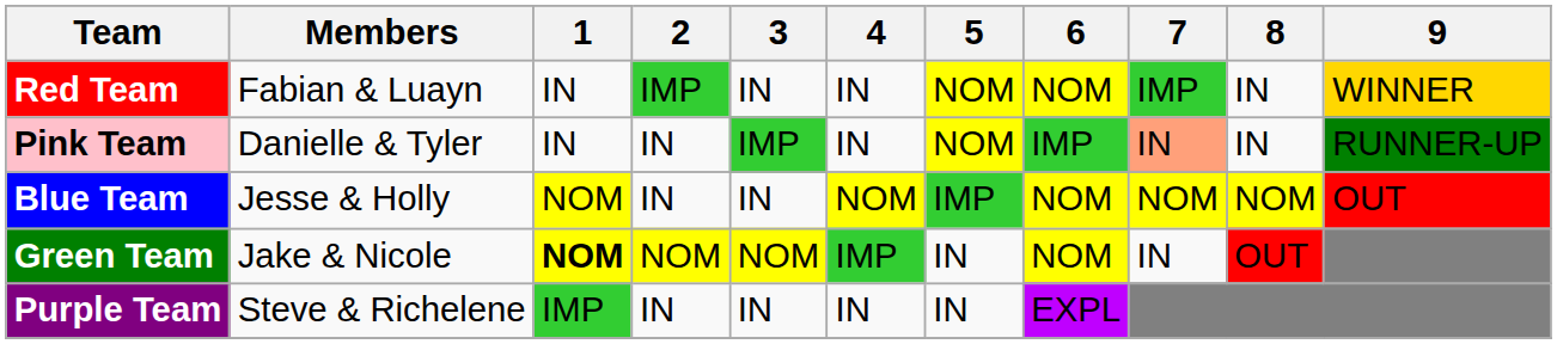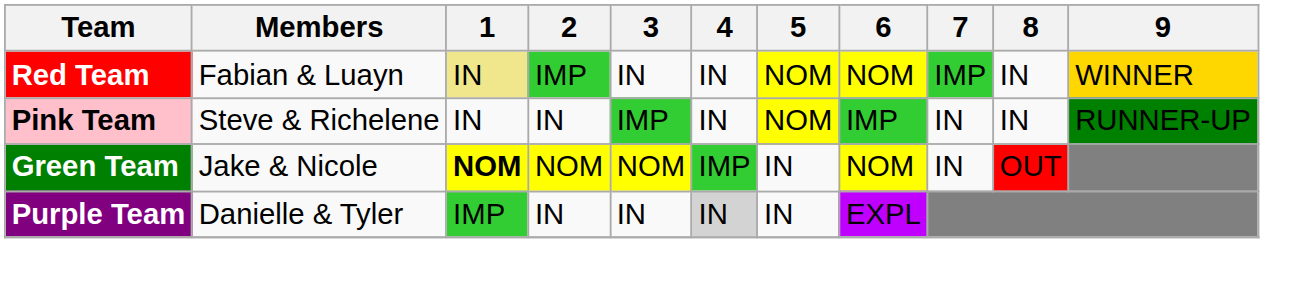Red Team | 1: no background -> khaki background
Pink Team | Members: Danielle & Tyler -> Steve & Richelene
Pink Team | 7: lightsalmon background -> no background
- row: Blue Team | Jesse & Holly | NOM | IN | IN | NOM | IMP | NOM | NOM | NOM | OUT
Purple Team | Members: Steve & Richelene -> Danielle & Tyler
Purple Team | 4: no background -> lightgrey background
